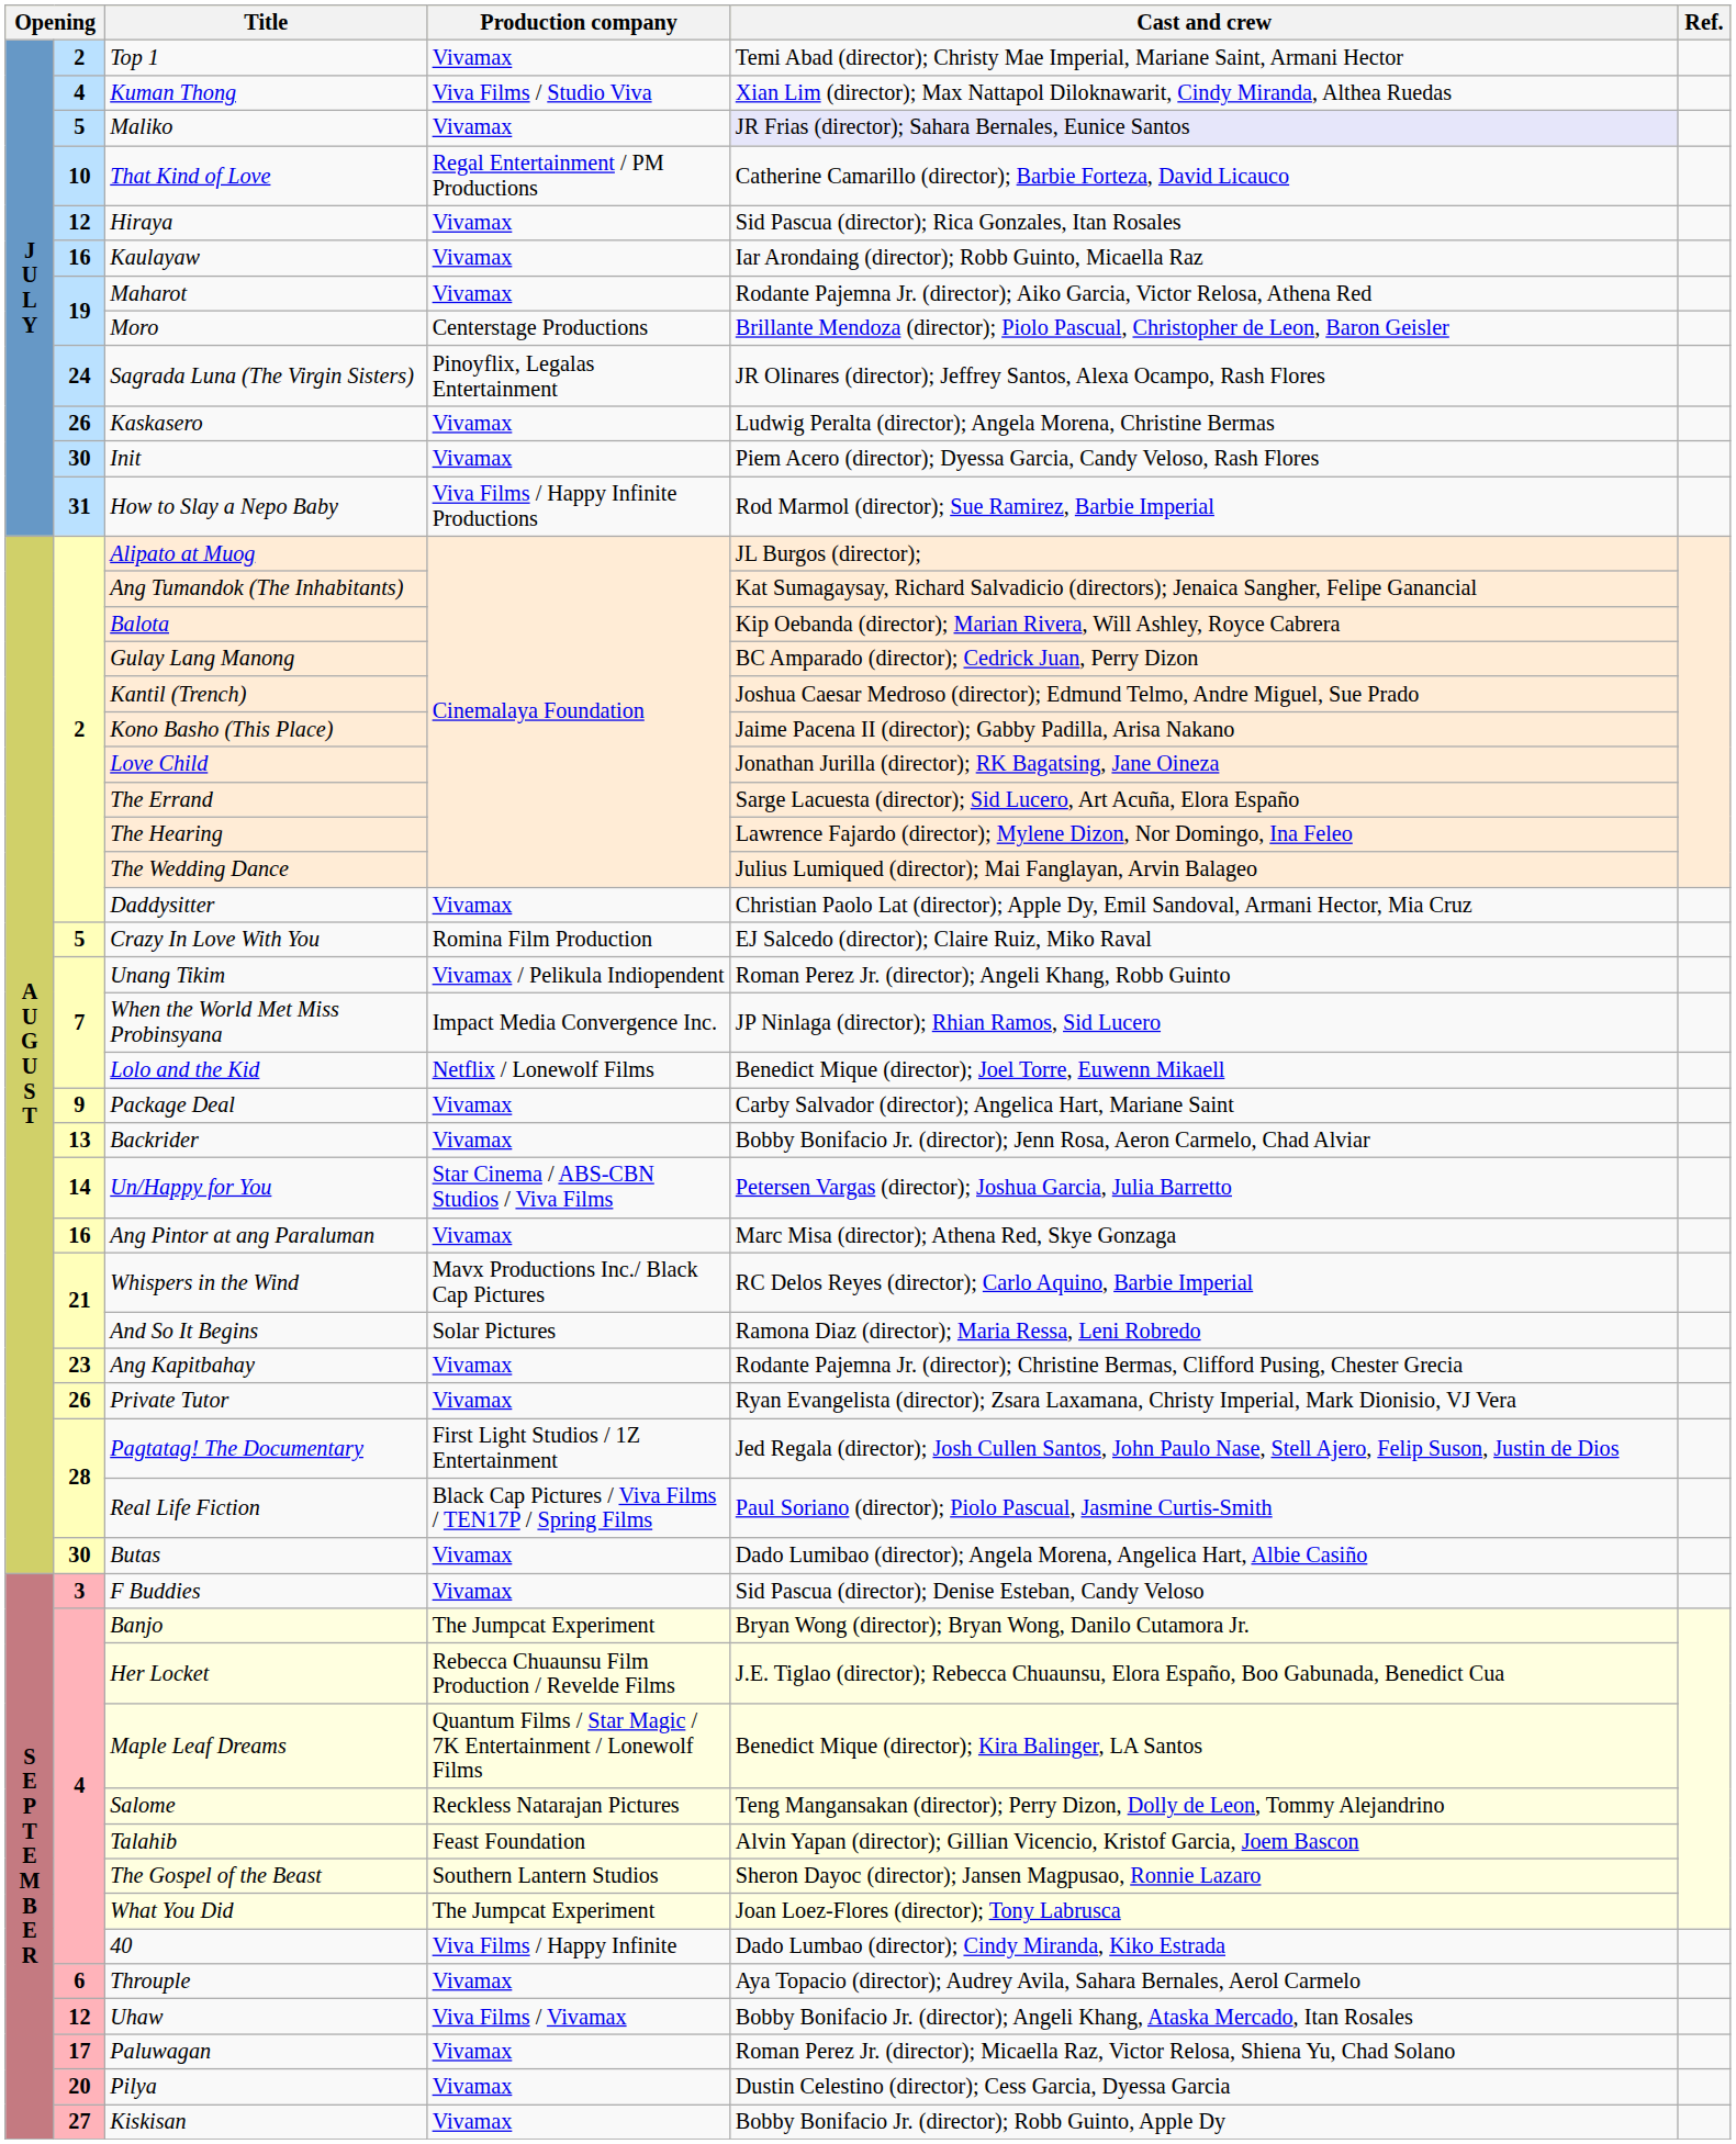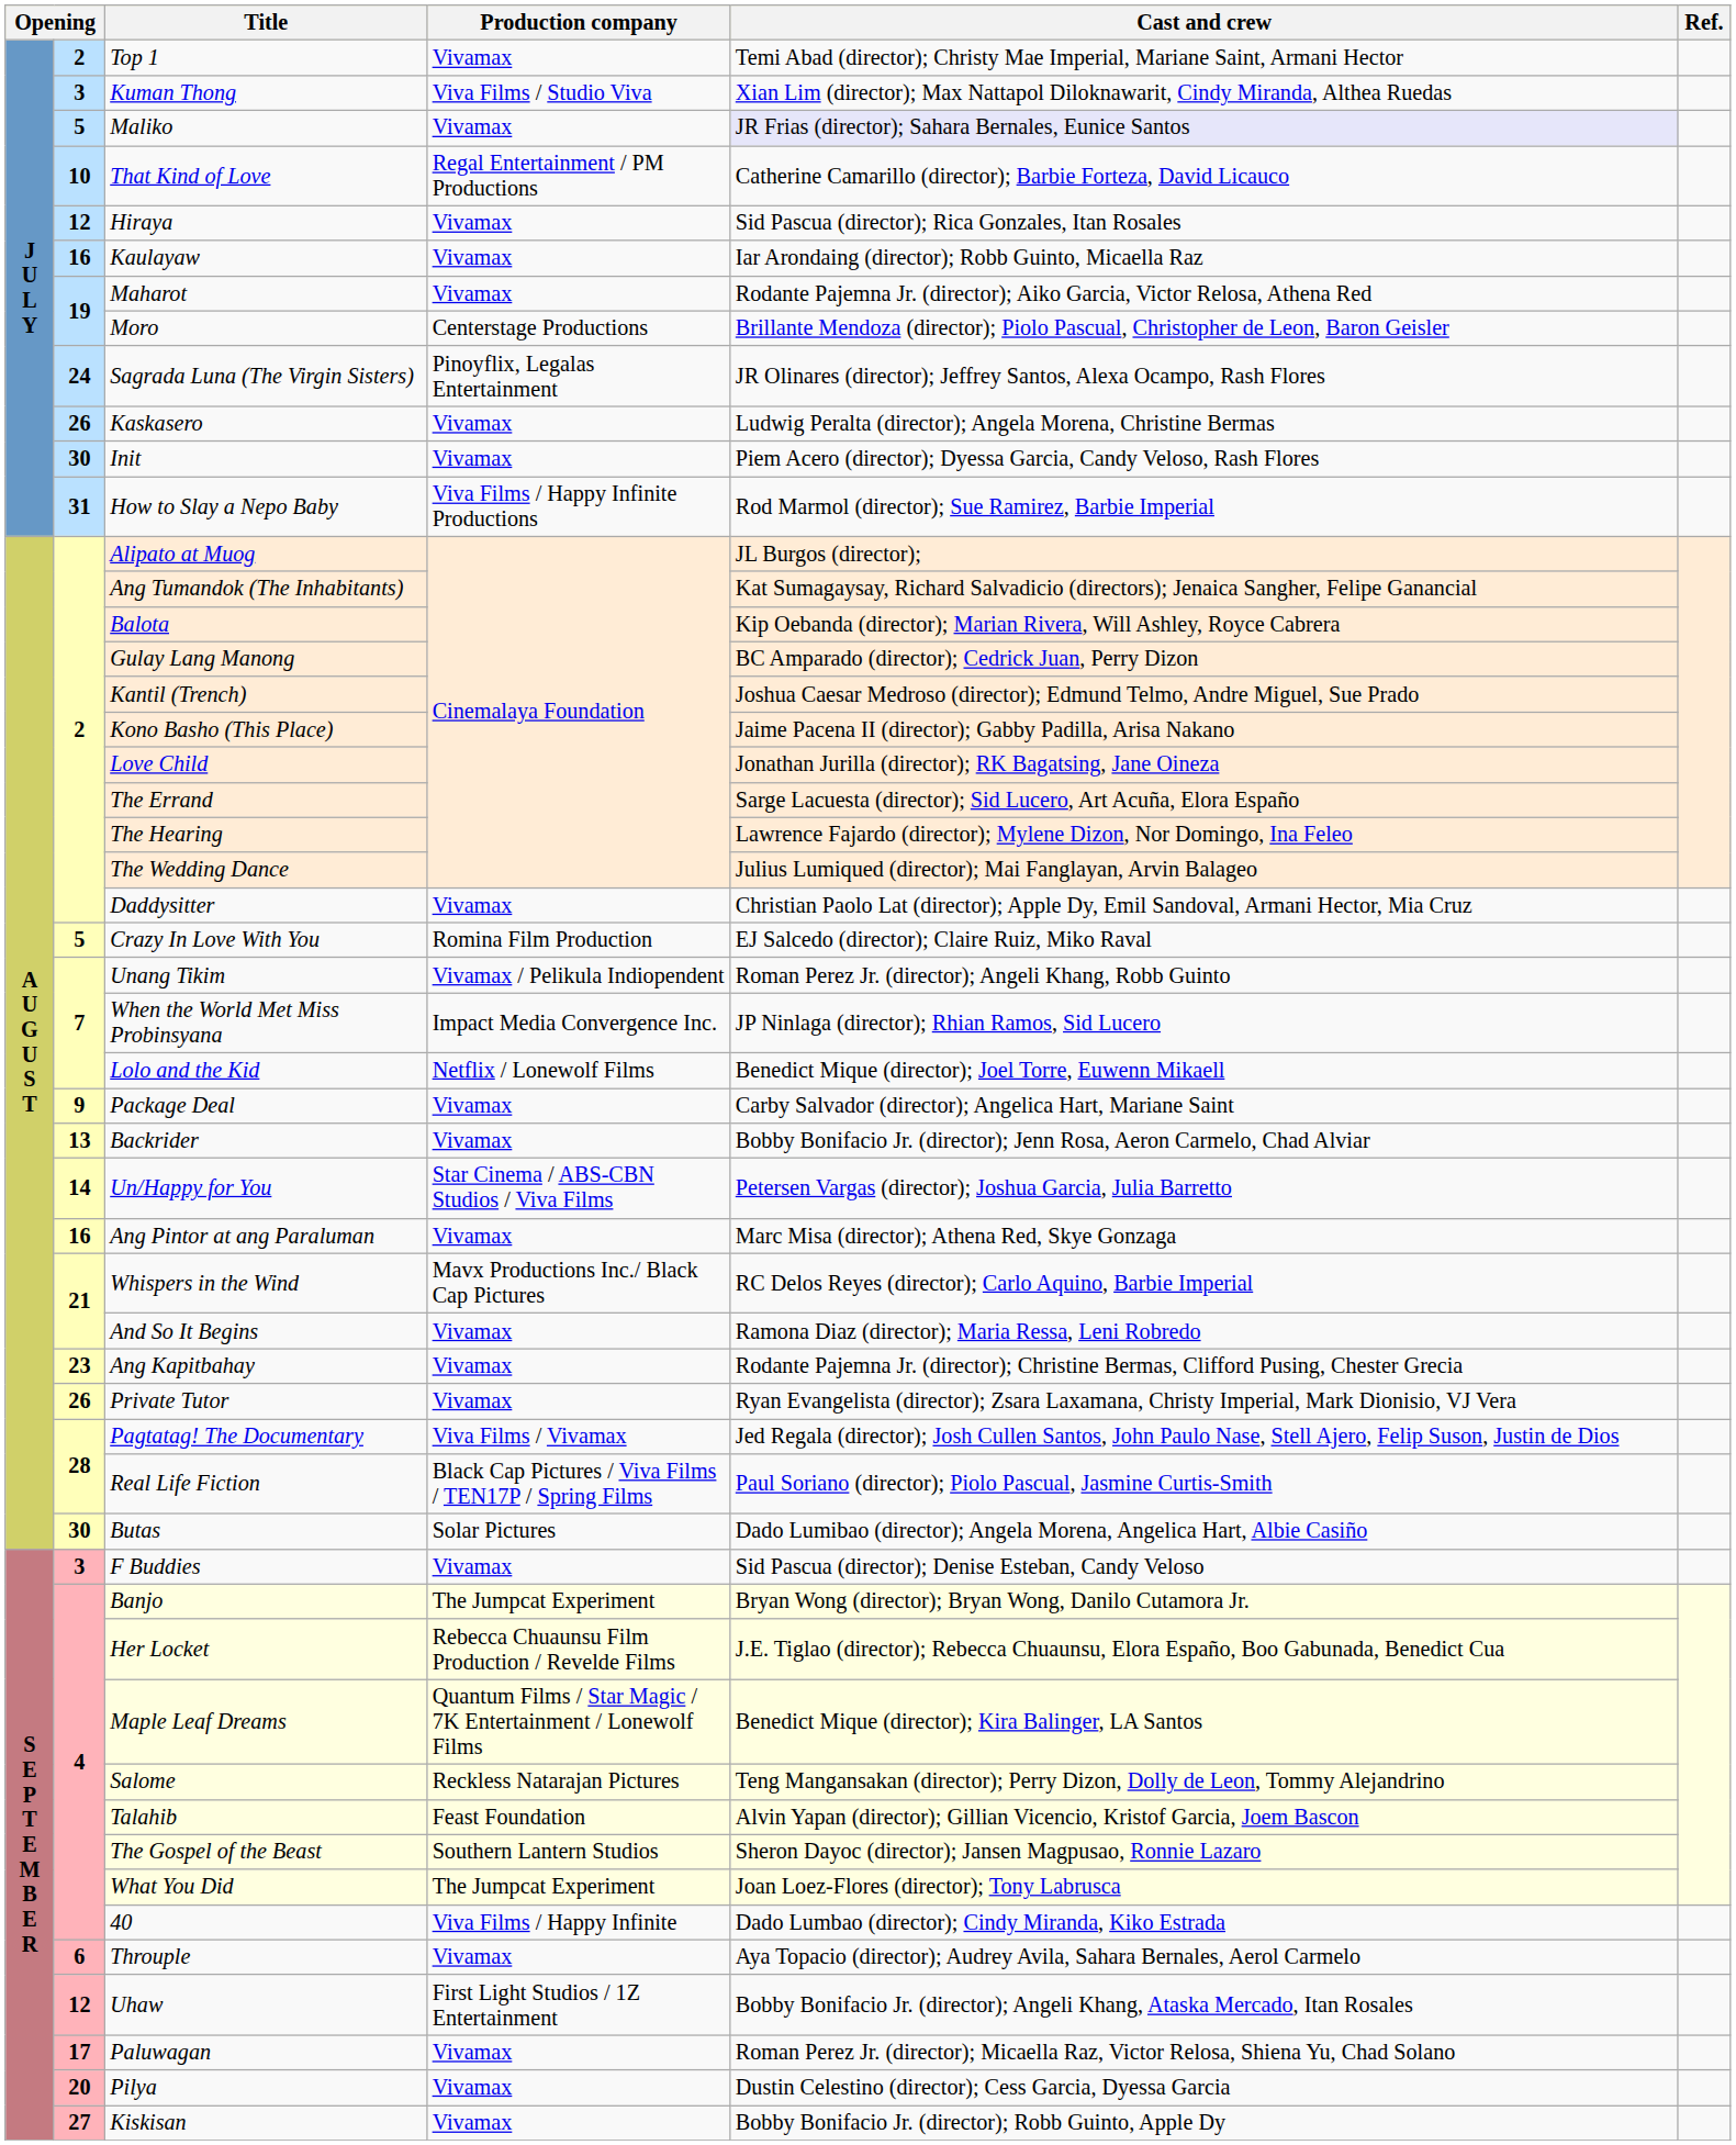Kuman Thong | column 2: 4 -> 3
And So It Begins | Production company: Solar Pictures -> Vivamax
Pagtatag! The Documentary | Production company: First Light Studios / 1Z Entertainment -> Viva Films / Vivamax
Butas | Production company: Vivamax -> Solar Pictures
Uhaw | Production company: Viva Films / Vivamax -> First Light Studios / 1Z Entertainment
